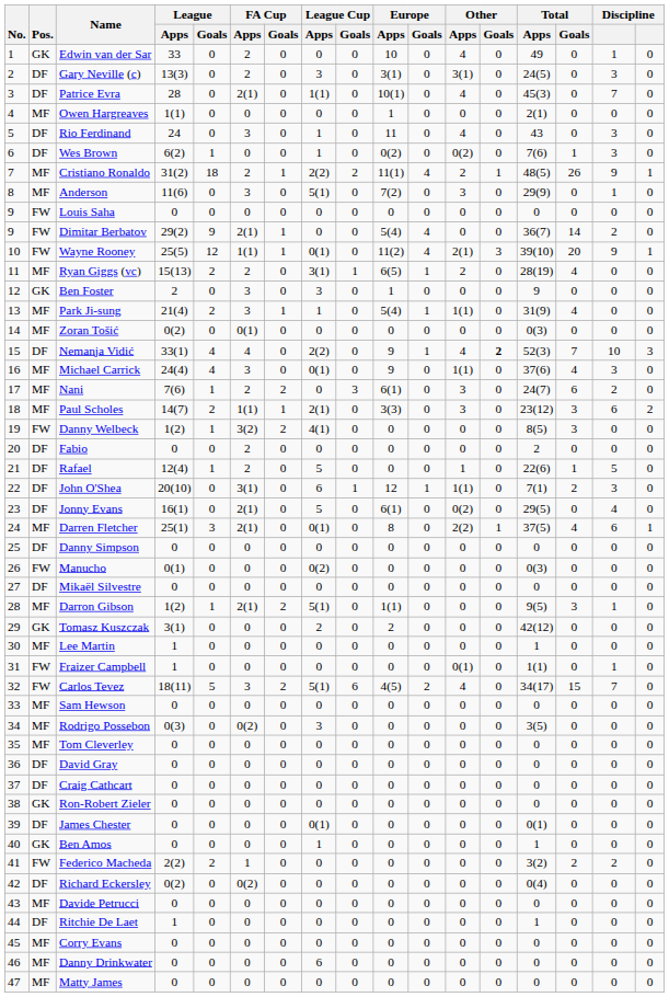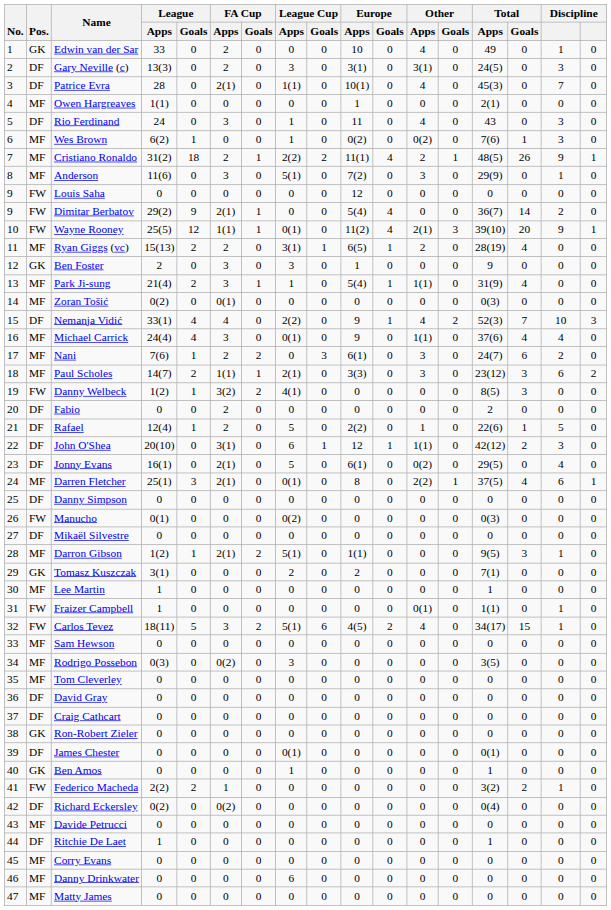Wes Brown | Pos.: DF -> MF
Louis Saha | Europe / Apps: 0 -> 12
Nemanja Vidić | Other / Goals: bold -> normal
Michael Carrick | column 16: 3 -> 4
Rafael | Europe / Apps: 0 -> 2(2)
John O'Shea | Total / Apps: 7(1) -> 42(12)
Tomasz Kuszczak | Total / Apps: 42(12) -> 7(1)
Carlos Tevez | column 16: 7 -> 1
Federico Macheda | column 16: 2 -> 1
